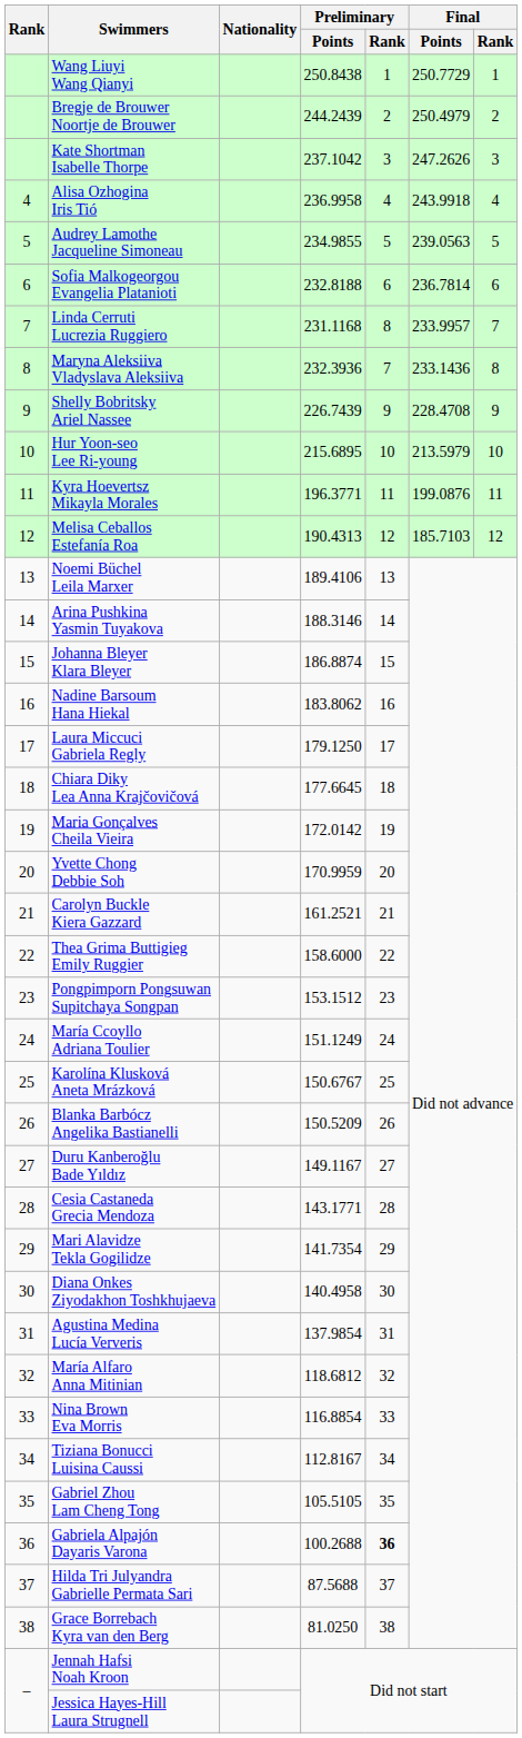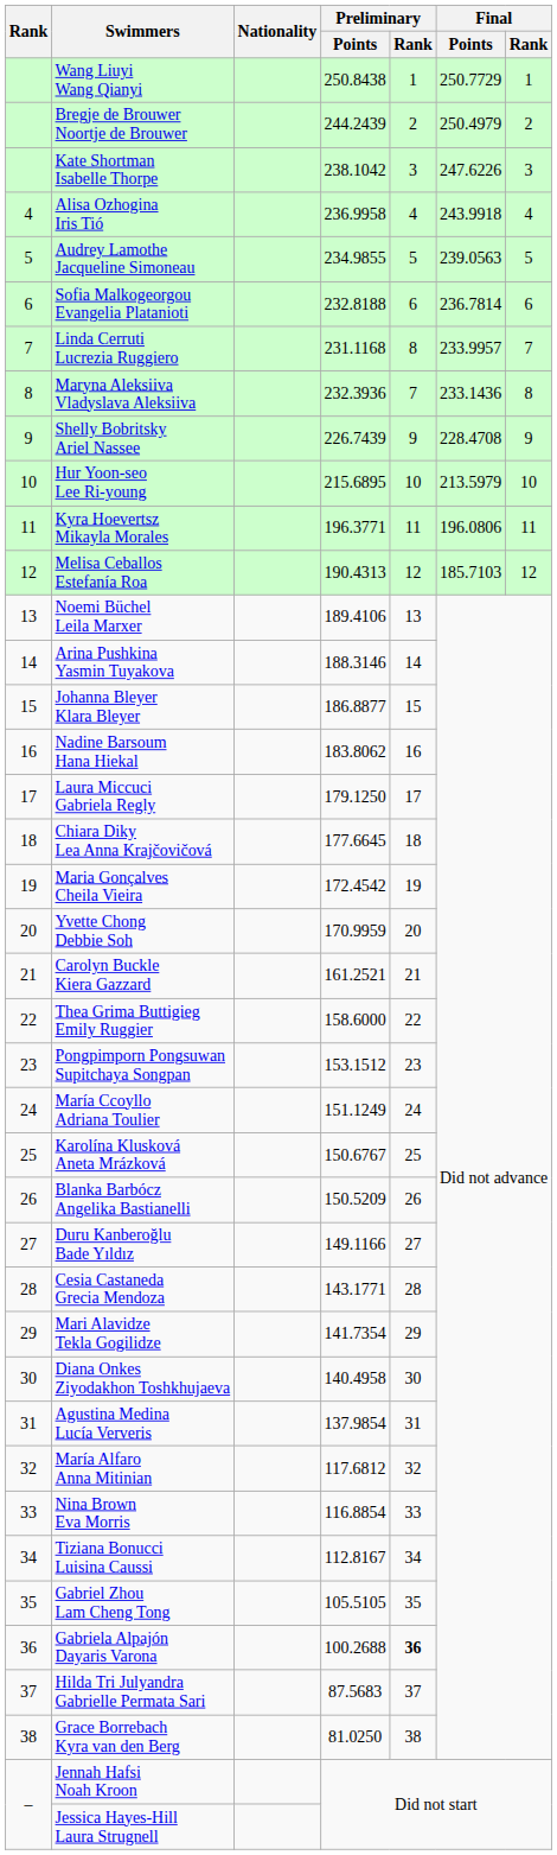Kate Shortman Isabelle Thorpe | Preliminary / Points: 237.1042 -> 238.1042
Kate Shortman Isabelle Thorpe | Final / Points: 247.2626 -> 247.6226
Kyra Hoevertsz Mikayla Morales | Final / Points: 199.0876 -> 196.0806
Johanna Bleyer Klara Bleyer | Preliminary / Points: 186.8874 -> 186.8877
Maria Gonçalves Cheila Vieira | Preliminary / Points: 172.0142 -> 172.4542
Duru Kanberoğlu Bade Yıldız | Preliminary / Points: 149.1167 -> 149.1166
María Alfaro Anna Mitinian | Preliminary / Points: 118.6812 -> 117.6812
Hilda Tri Julyandra Gabrielle Permata Sari | Preliminary / Points: 87.5688 -> 87.5683
